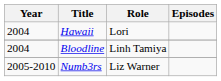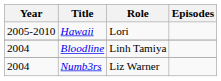Hawaii | Year: 2004 -> 2005-2010
Numb3rs | Year: 2005-2010 -> 2004
